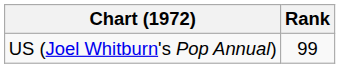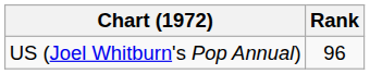US (Joel Whitburn's Pop Annual) | Rank: 99 -> 96
